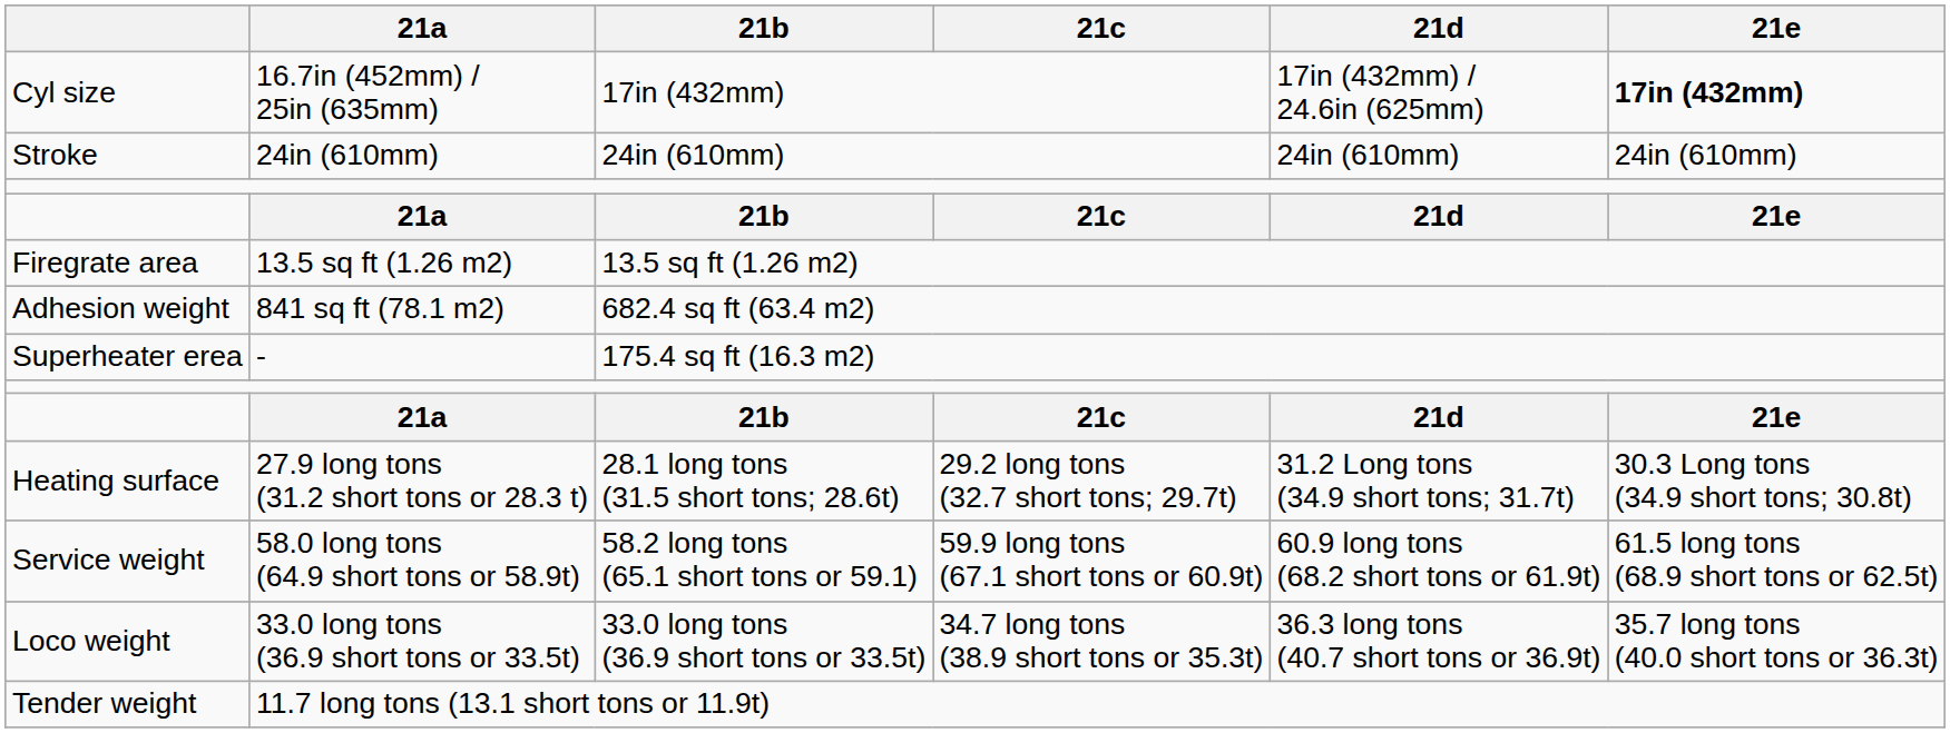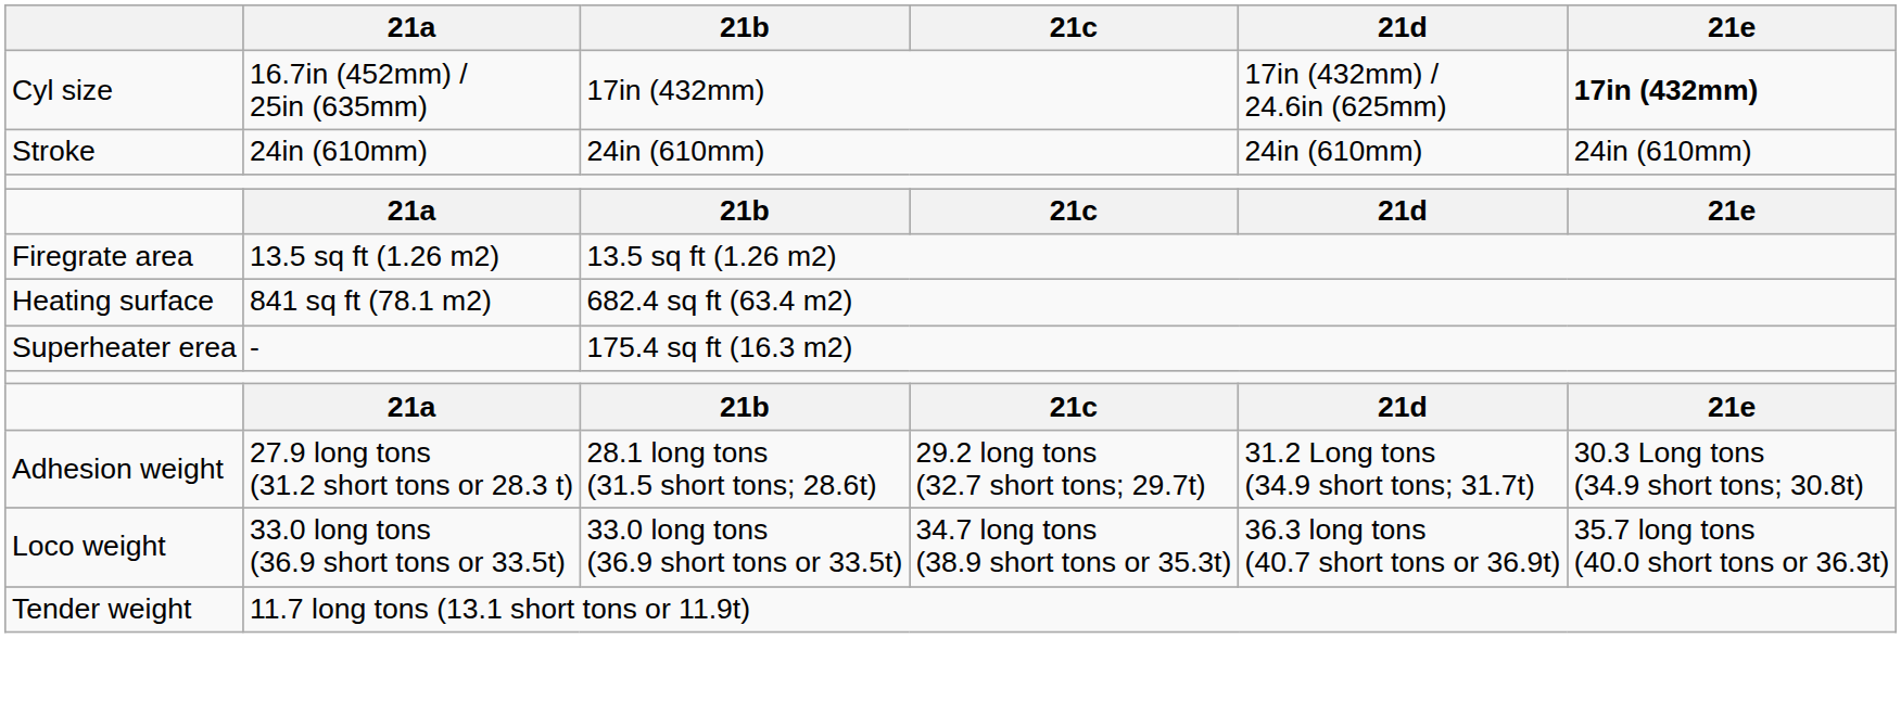841 sq ft (78.1 m2) | column 1: Adhesion weight -> Heating surface
27.9 long tons (31.2 short tons or 28.3 t) | column 1: Heating surface -> Adhesion weight
- row: Service weight | 58.0 long tons (64.9 short tons or 58.9t) | 58.2 long tons (65.1 short tons or 59.1) | 59.9 long tons (67.1 short tons or 60.9t) | 60.9 long tons (68.2 short tons or 61.9t) | 61.5 long tons (68.9 short tons or 62.5t)
